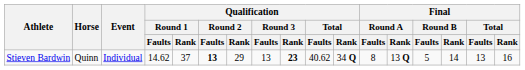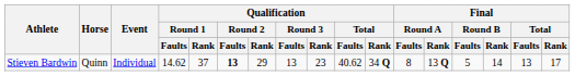Stieven Bardwin | Qualification / Round 3 / Rank: bold -> normal
Stieven Bardwin | Final / Total / Rank: 16 -> 17
